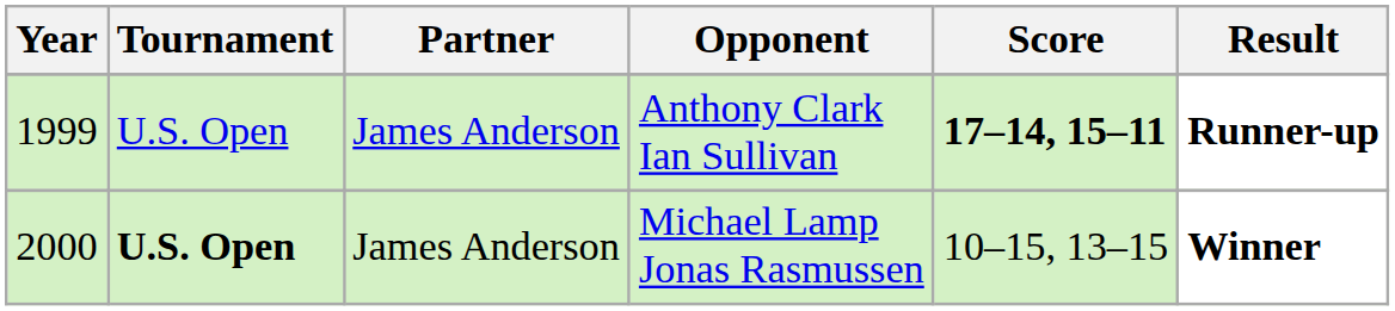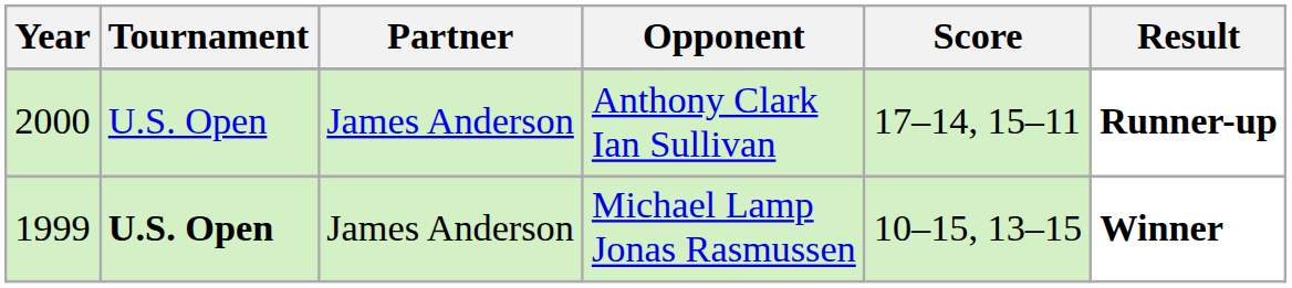Anthony Clark Ian Sullivan | Year: 1999 -> 2000
Anthony Clark Ian Sullivan | Score: bold -> normal
Michael Lamp Jonas Rasmussen | Year: 2000 -> 1999
